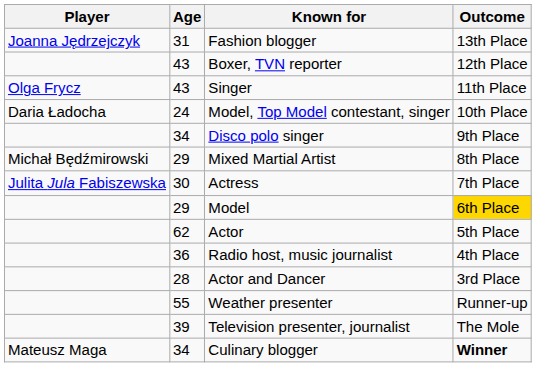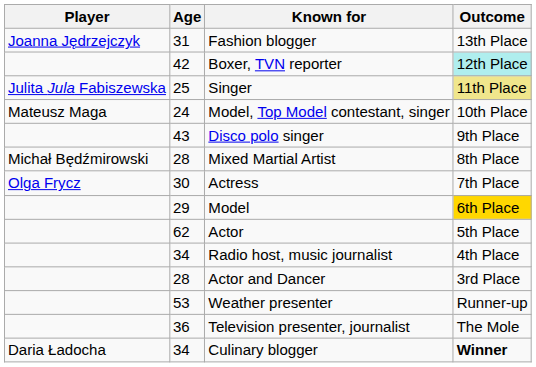Boxer, TVN reporter | Age: 43 -> 42
Boxer, TVN reporter | Outcome: no background -> paleturquoise background
Singer | Player: Olga Frycz -> Julita Jula Fabiszewska
Singer | Age: 43 -> 25
Singer | Outcome: no background -> khaki background
Model, Top Model contestant, singer | Player: Daria Ładocha -> Mateusz Maga
Disco polo singer | Age: 34 -> 43
Mixed Martial Artist | Age: 29 -> 28
Actress | Player: Julita Jula Fabiszewska -> Olga Frycz
Radio host, music journalist | Age: 36 -> 34
Weather presenter | Age: 55 -> 53
Television presenter, journalist | Age: 39 -> 36
Culinary blogger | Player: Mateusz Maga -> Daria Ładocha
